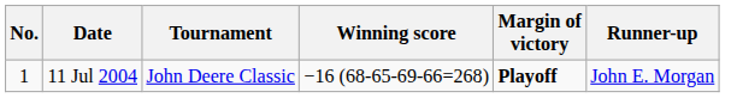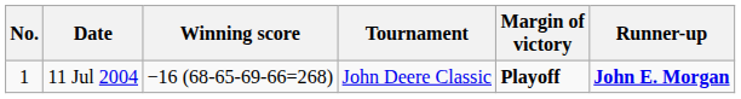columns swapped: Tournament <-> Winning score
11 Jul 2004 | Runner-up: normal -> bold
